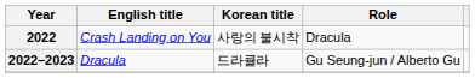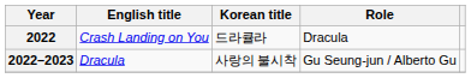2022 | Korean title: 사랑의 불시착 -> 드라큘라
2022–2023 | Korean title: 드라큘라 -> 사랑의 불시착
